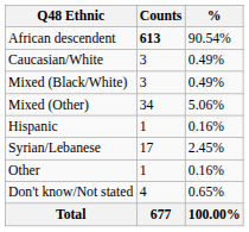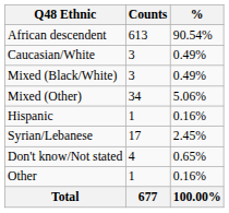African descendent | Counts: bold -> normal
rows swapped: Other <-> Don't know/Not stated
